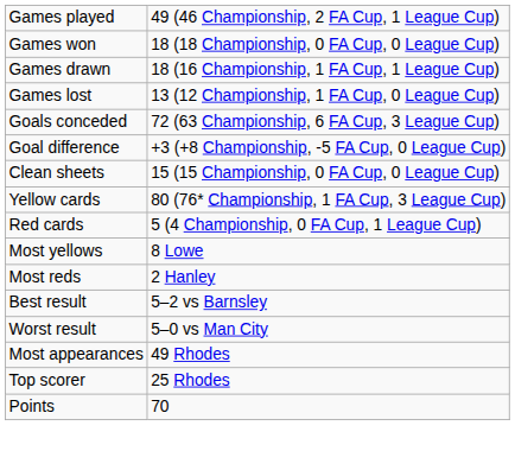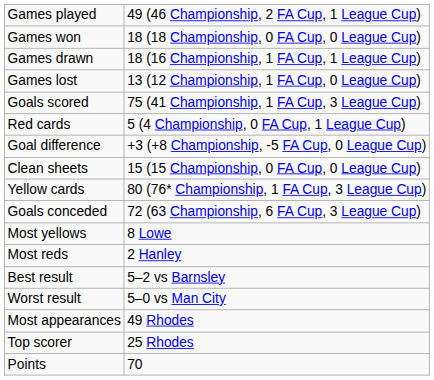+ row: Goals scored | 75 (41 Championship, 1 FA Cup, 3 League Cup)
rows swapped: Goals conceded <-> Red cards
